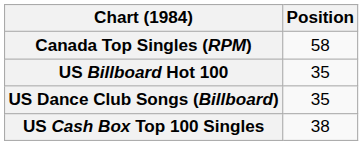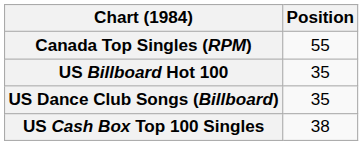Canada Top Singles (RPM) | Position: 58 -> 55
